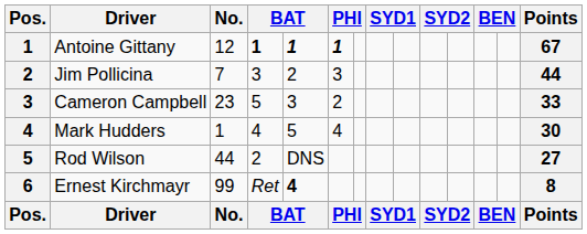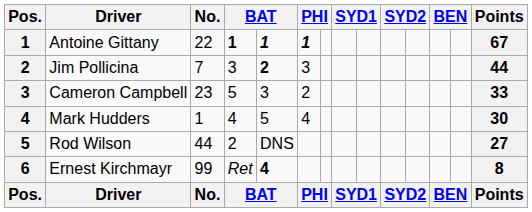Antoine Gittany | No.: 12 -> 22
Jim Pollicina | column 5: normal -> bold
